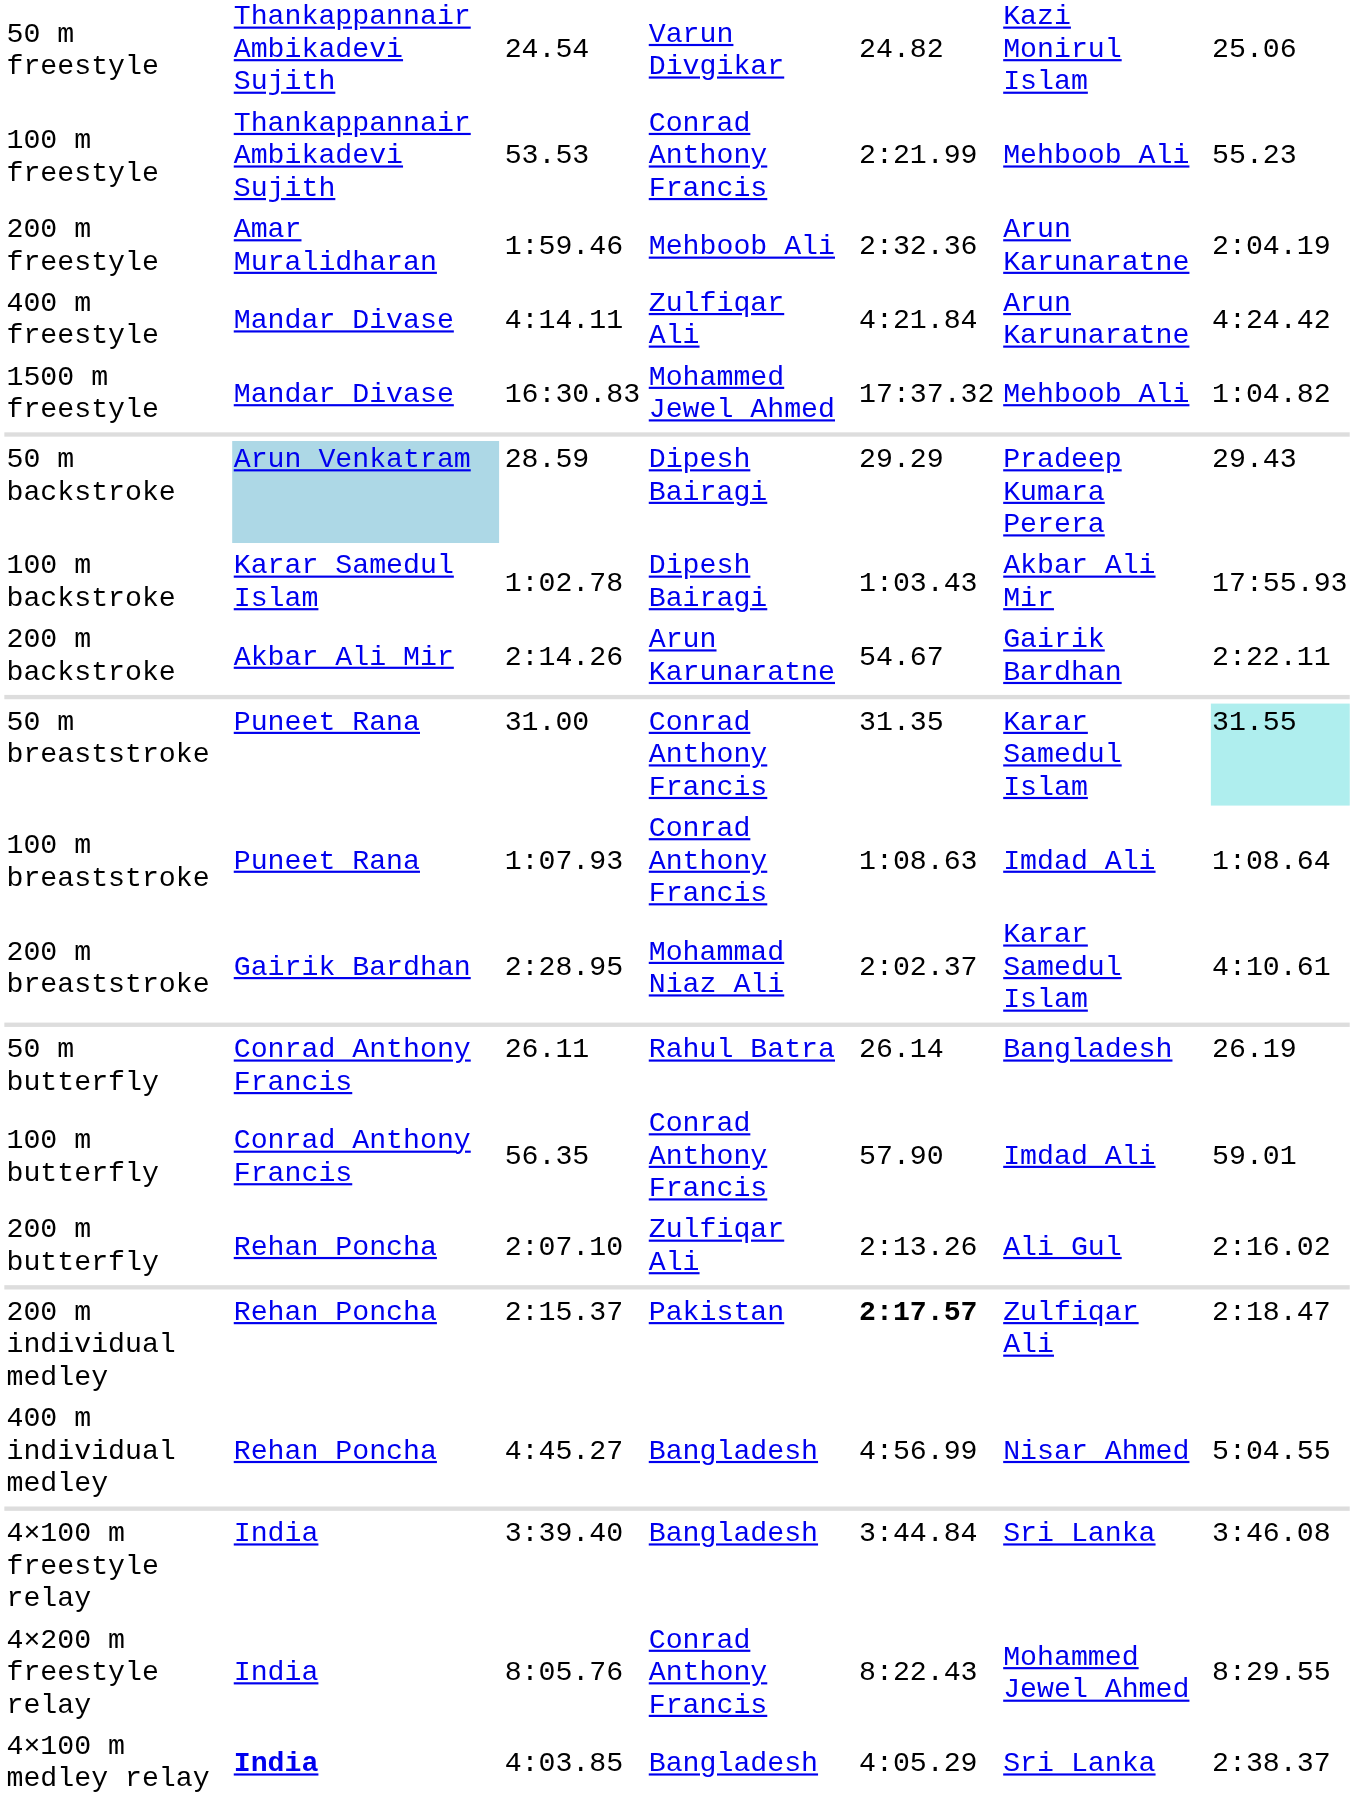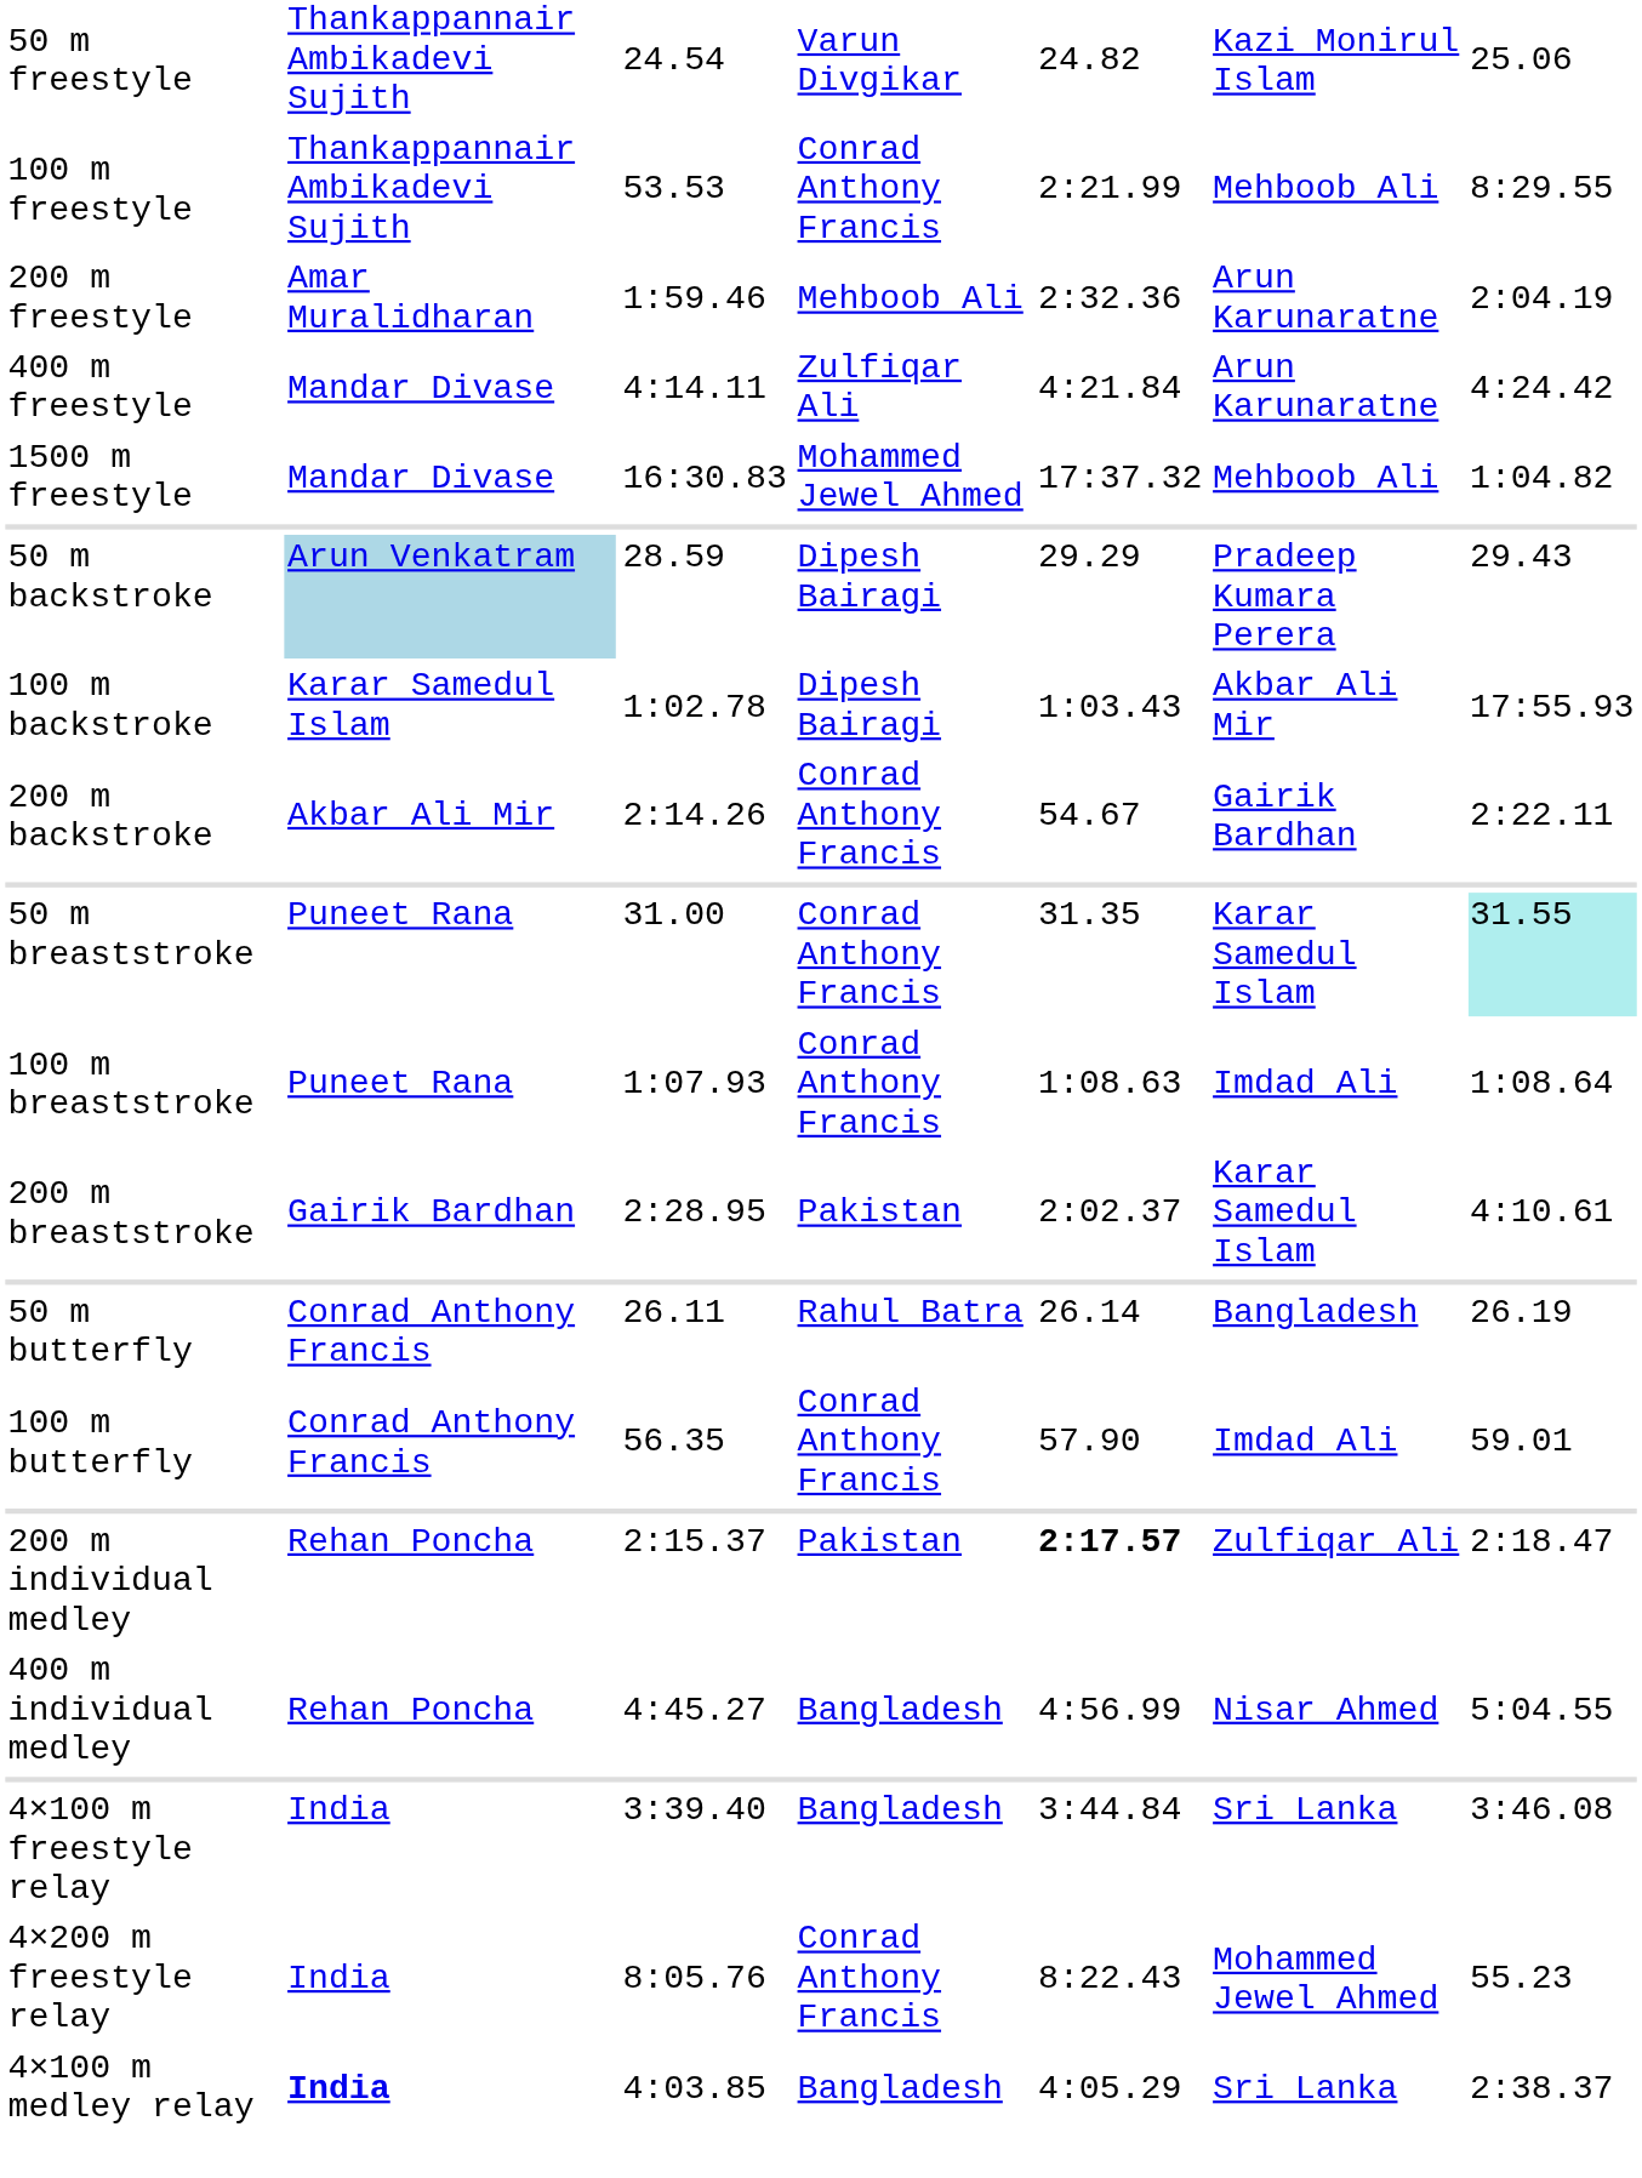100 m freestyle | column 7: 55.23 -> 8:29.55
200 m backstroke | column 4: Arun Karunaratne -> Conrad Anthony Francis
200 m breaststroke | column 4: Mohammad Niaz Ali -> Pakistan
- row: 200 m butterfly | Rehan Poncha | 2:07.10 | Zulfiqar Ali | 2:13.26 | Ali Gul | 2:16.02
4×200 m freestyle relay | column 7: 8:29.55 -> 55.23
